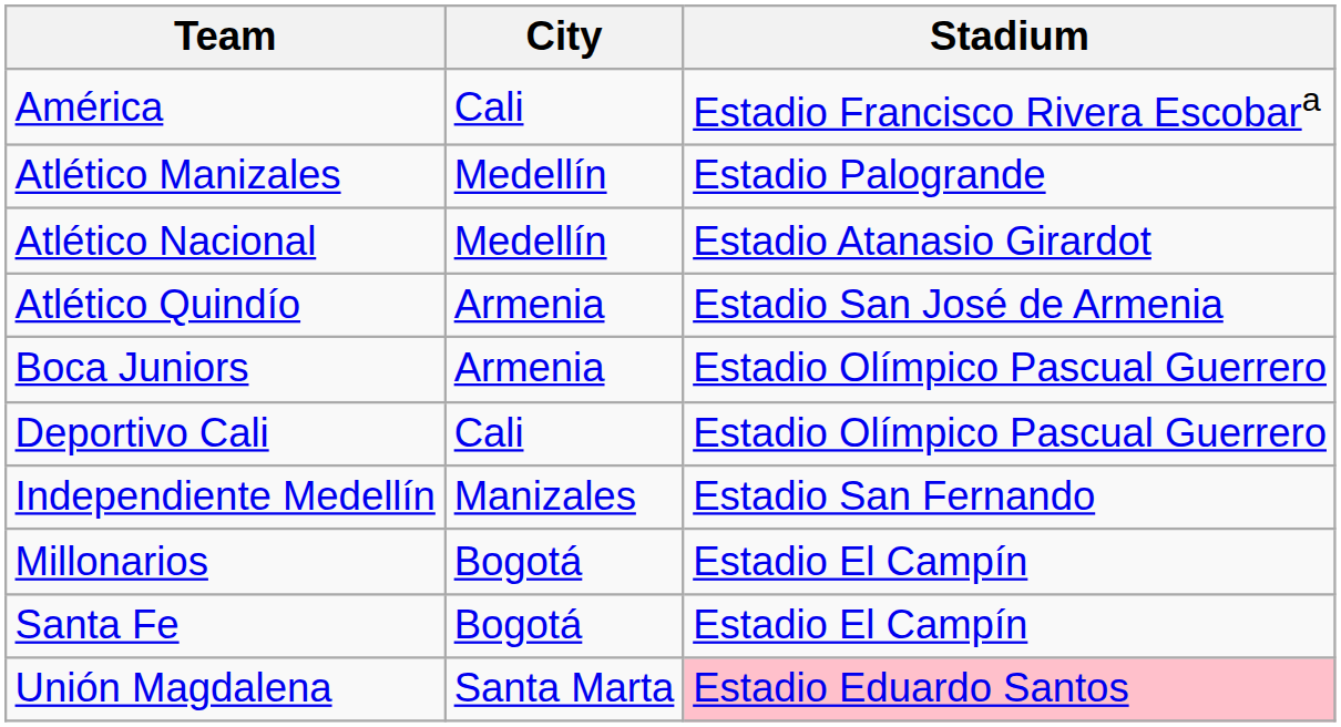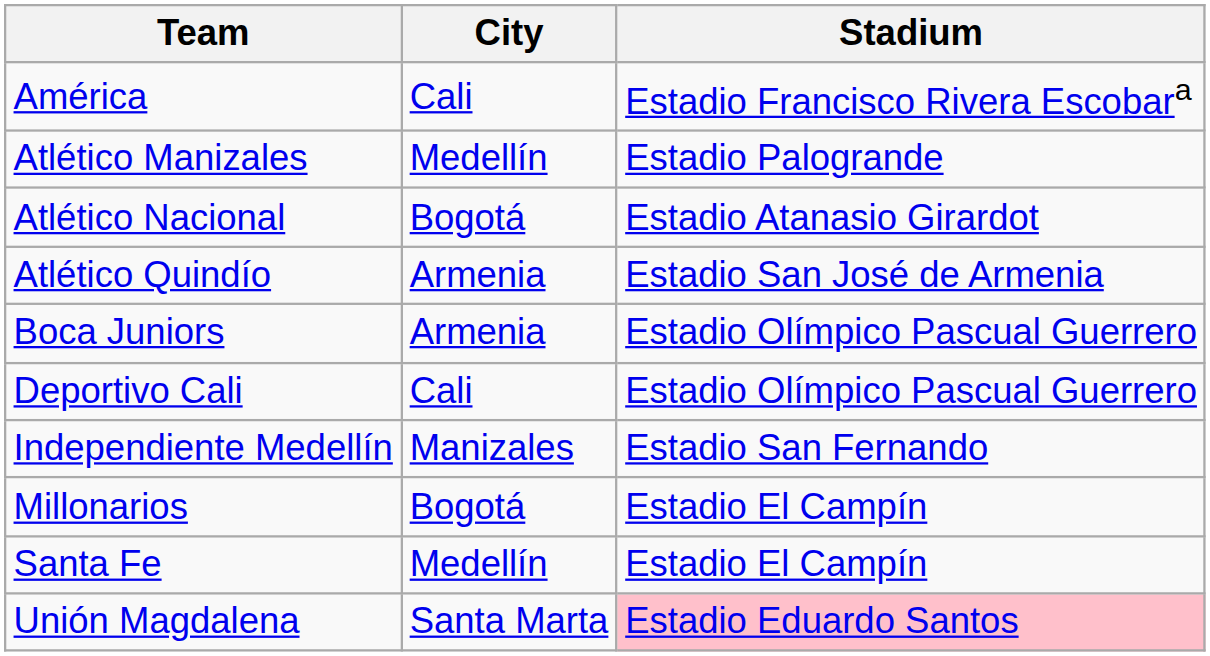Atlético Nacional | City: Medellín -> Bogotá
Santa Fe | City: Bogotá -> Medellín
